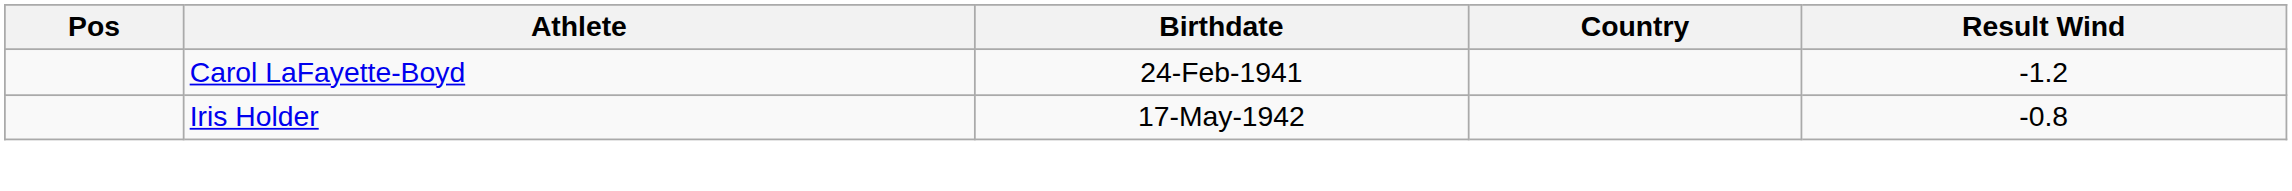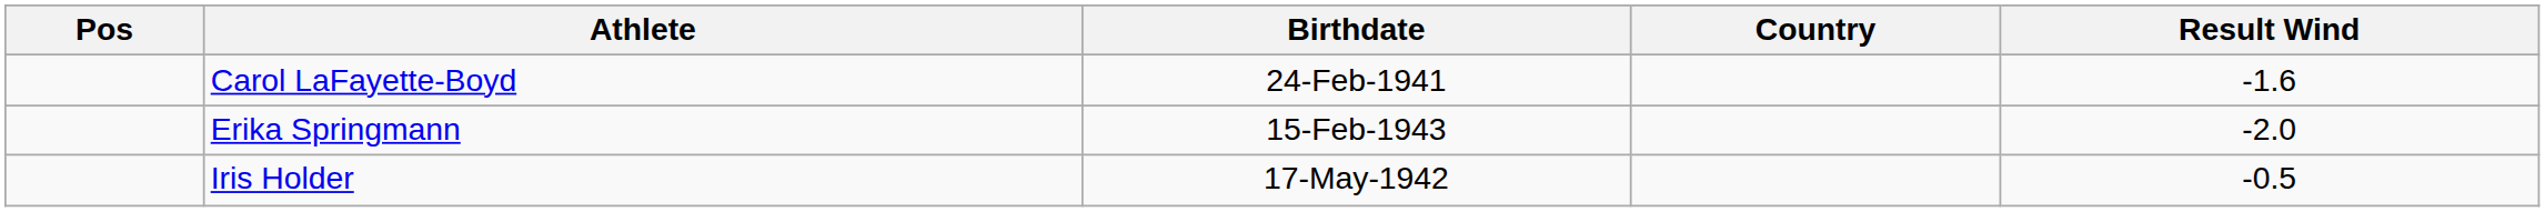Carol LaFayette-Boyd | Result Wind: -1.2 -> -1.6
+ row: Erika Springmann | 15-Feb-1943 | -2.0
Iris Holder | Result Wind: -0.8 -> -0.5
